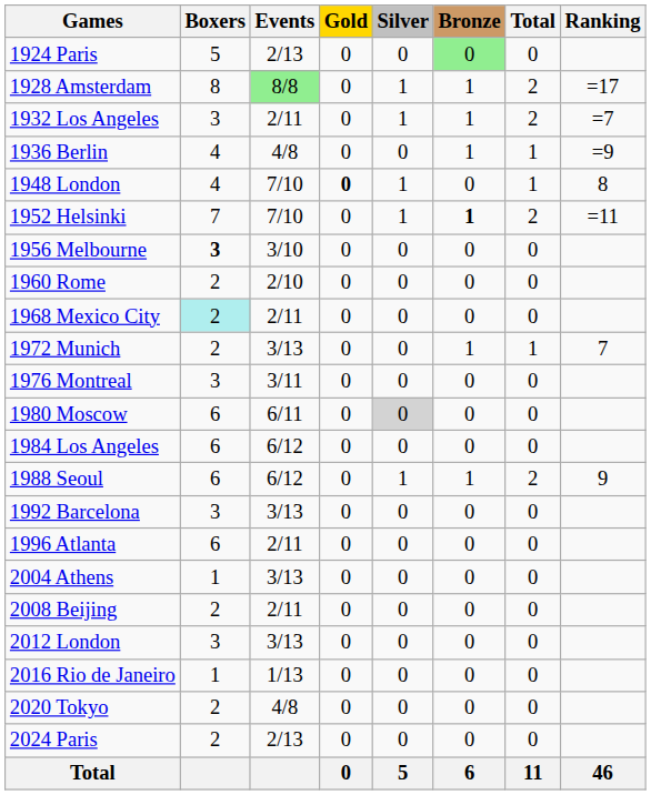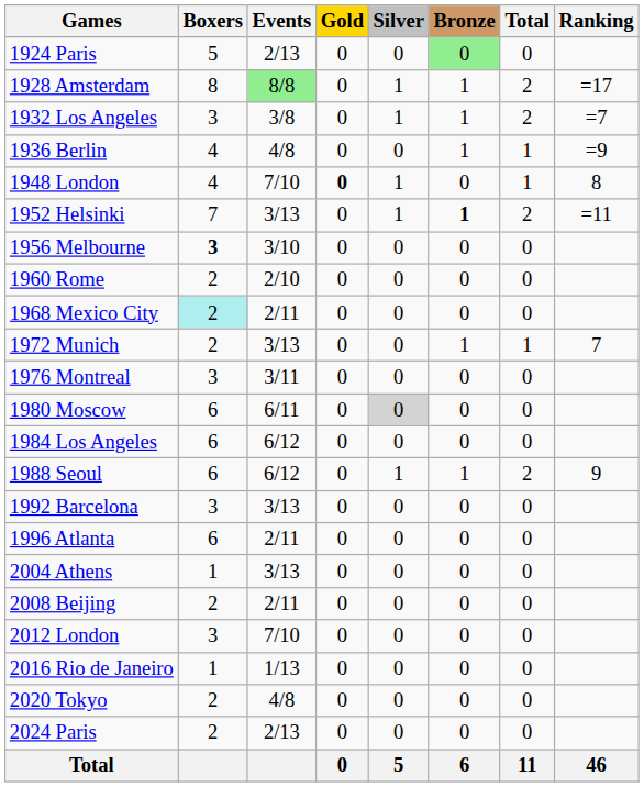1932 Los Angeles | Events: 2/11 -> 3/8
1952 Helsinki | Events: 7/10 -> 3/13
2012 London | Events: 3/13 -> 7/10
